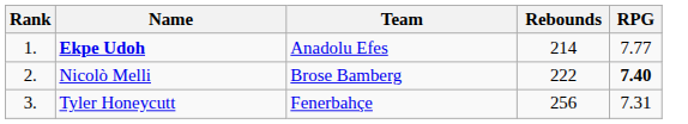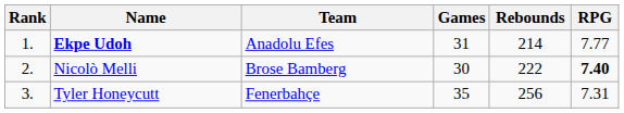+ column: Games | 31 | 30 | 35
